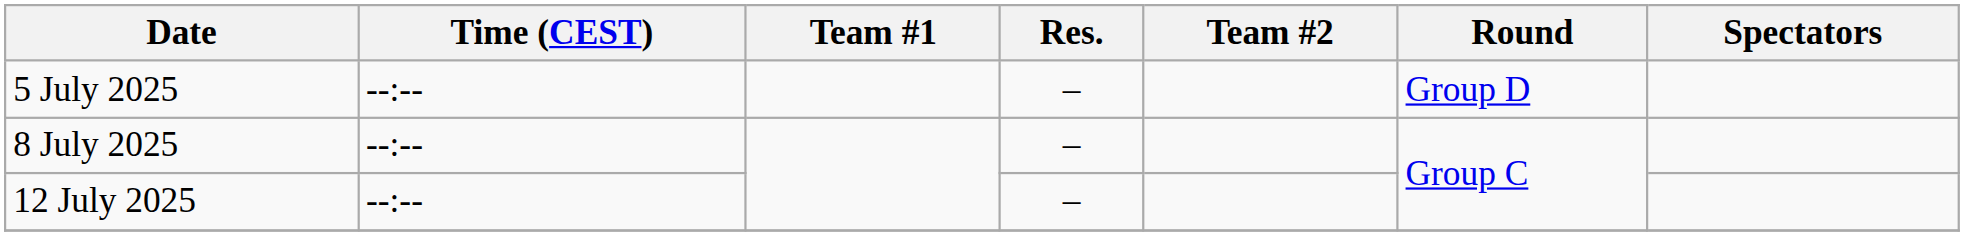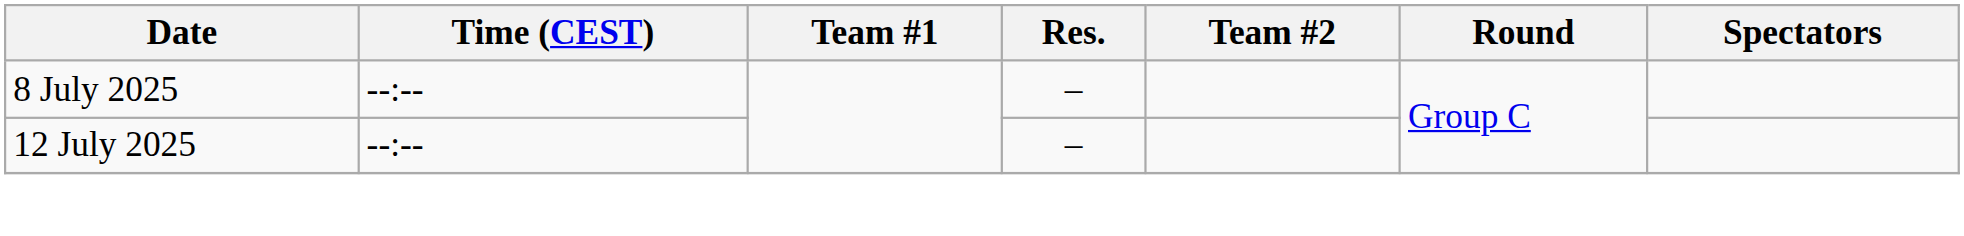- row: 5 July 2025 | --:-- | – | Group D
